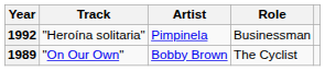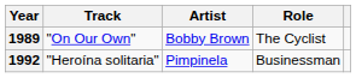rows swapped: 1989 <-> 1992
